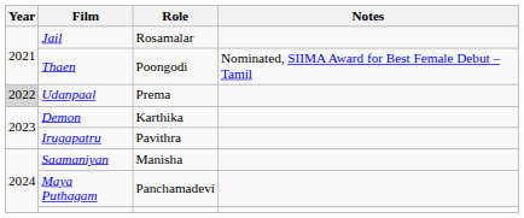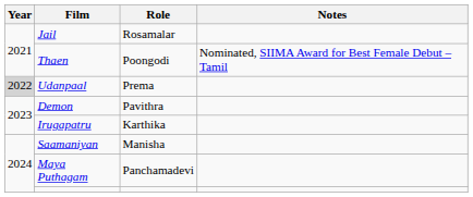Demon | Role: Karthika -> Pavithra
Irugapatru | Role: Pavithra -> Karthika
